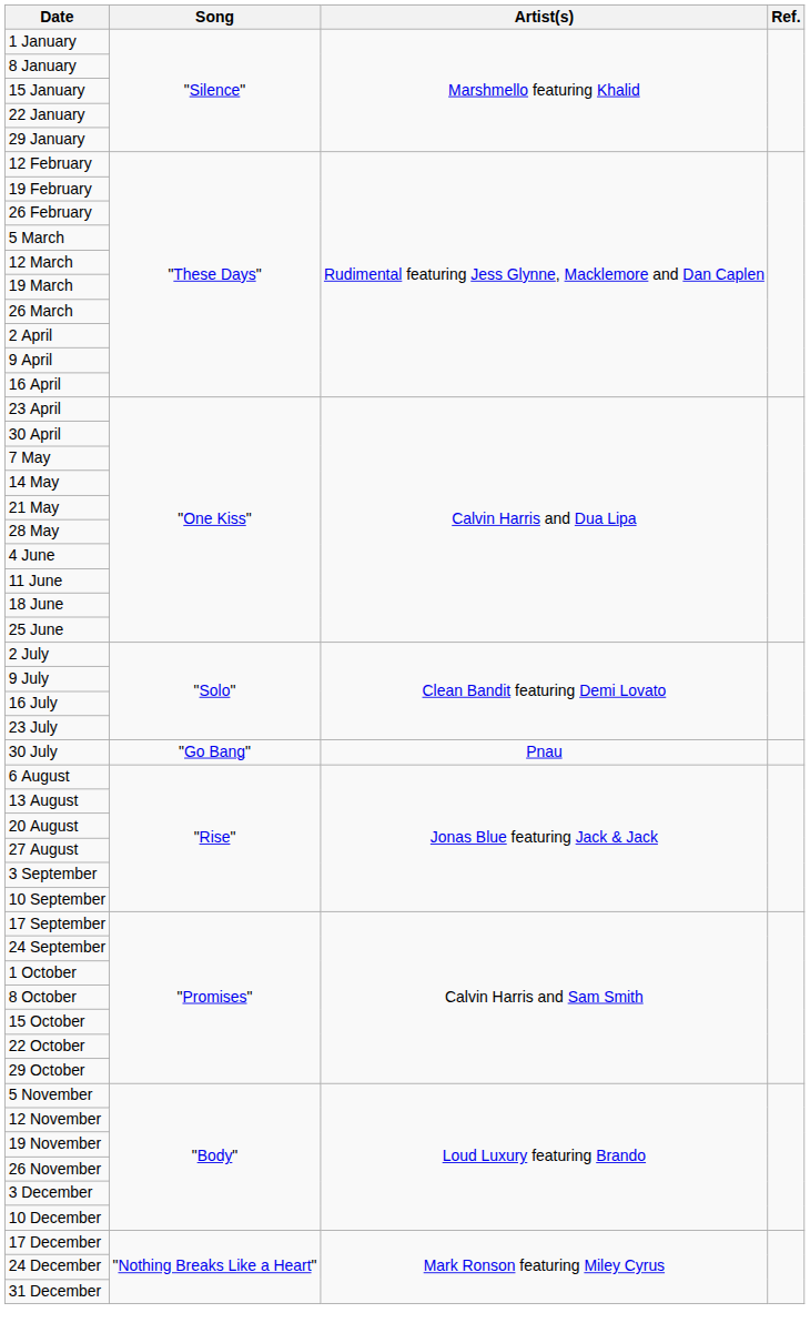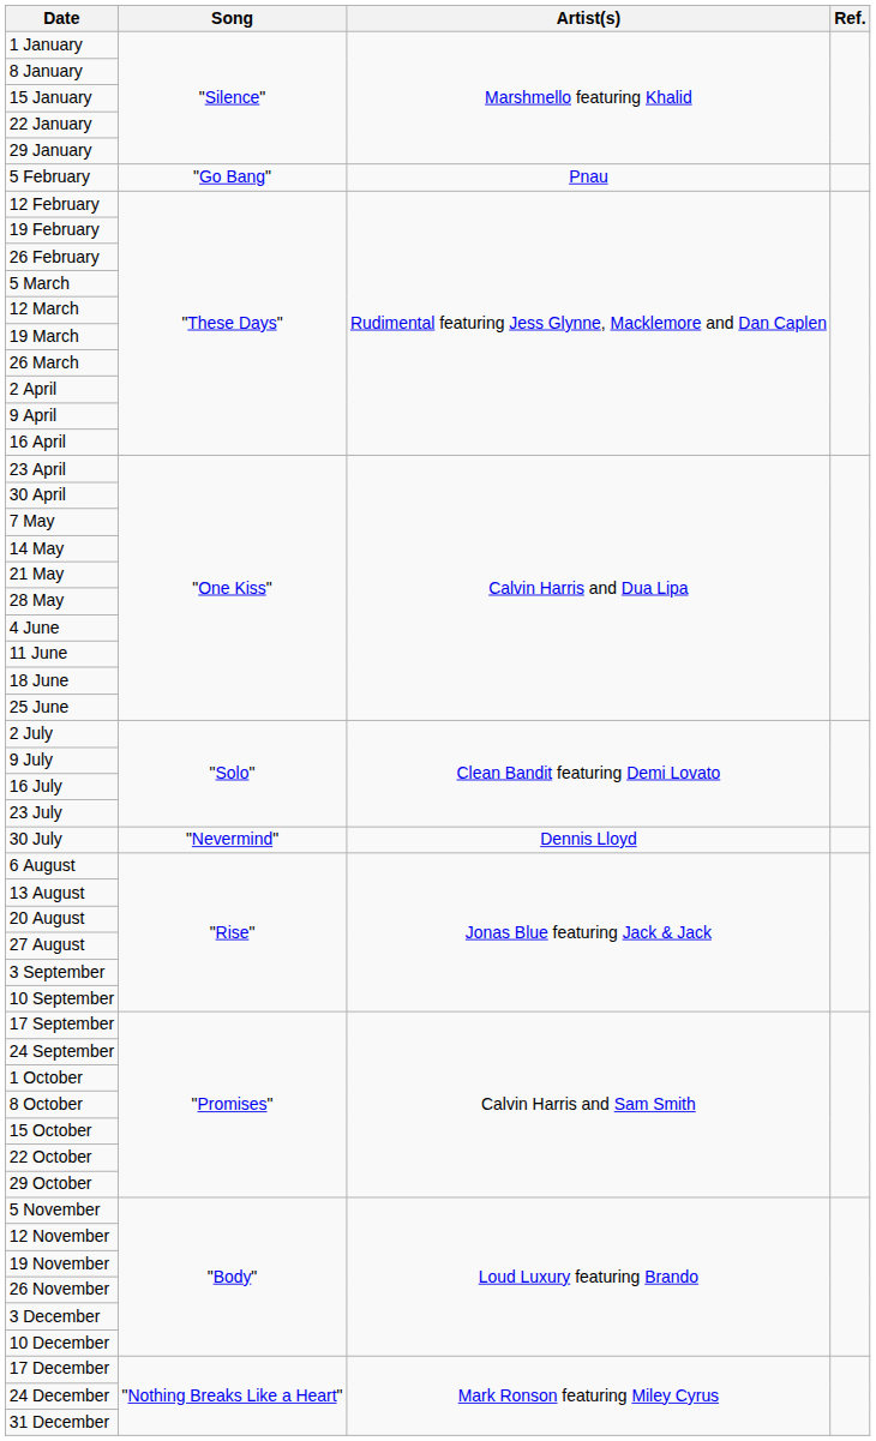+ row: 5 February | "Go Bang" | Pnau
30 July | Song: "Go Bang" -> "Nevermind"
30 July | Artist(s): Pnau -> Dennis Lloyd
